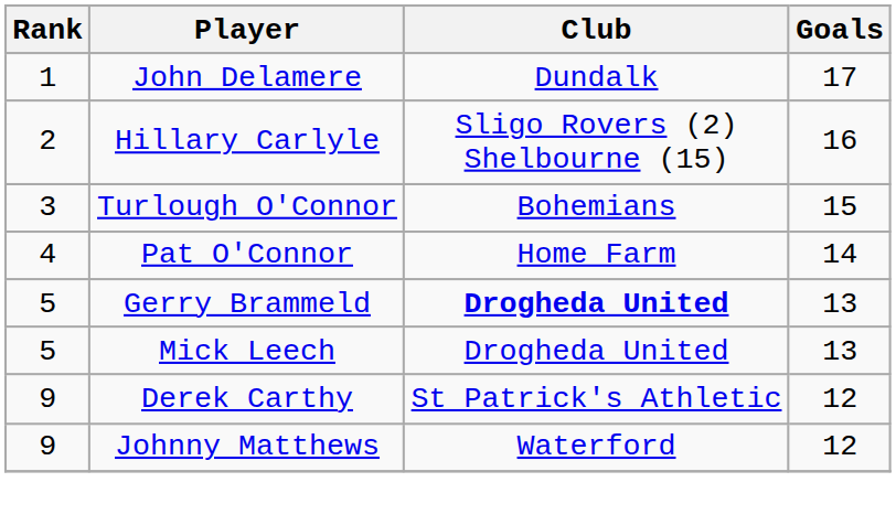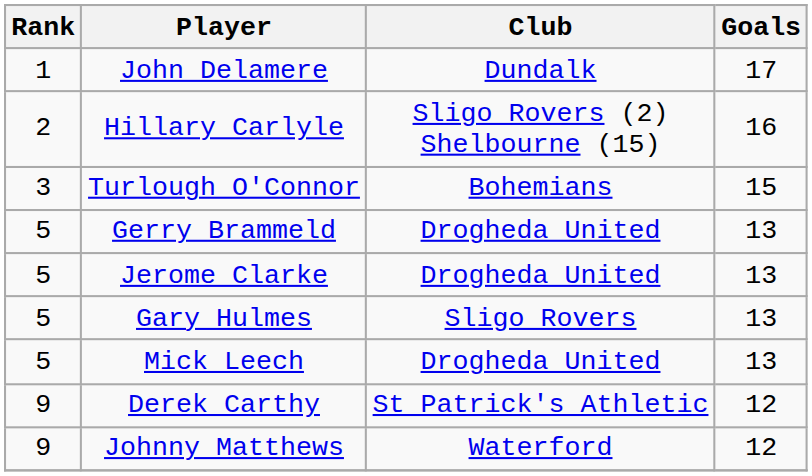- row: 4 | Pat O'Connor | Home Farm | 14
Gerry Brammeld | Club: bold -> normal
+ row: 5 | Jerome Clarke | Drogheda United | 13
+ row: 5 | Gary Hulmes | Sligo Rovers | 13
